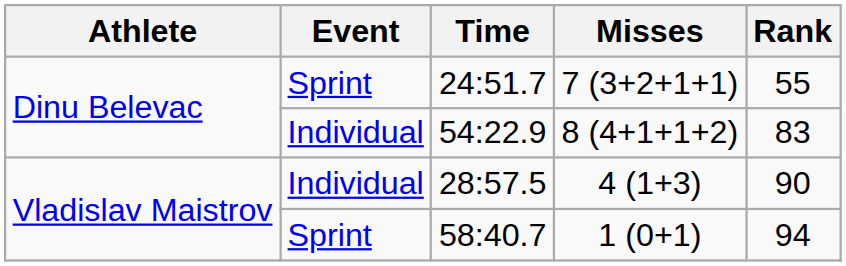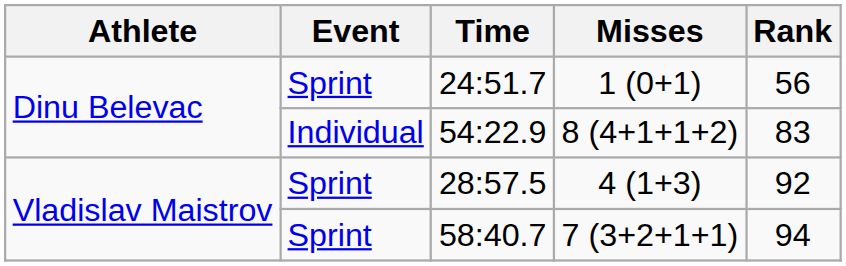24:51.7 | Misses: 7 (3+2+1+1) -> 1 (0+1)
24:51.7 | Rank: 55 -> 56
28:57.5 | Event: Individual -> Sprint
28:57.5 | Rank: 90 -> 92
58:40.7 | Misses: 1 (0+1) -> 7 (3+2+1+1)
